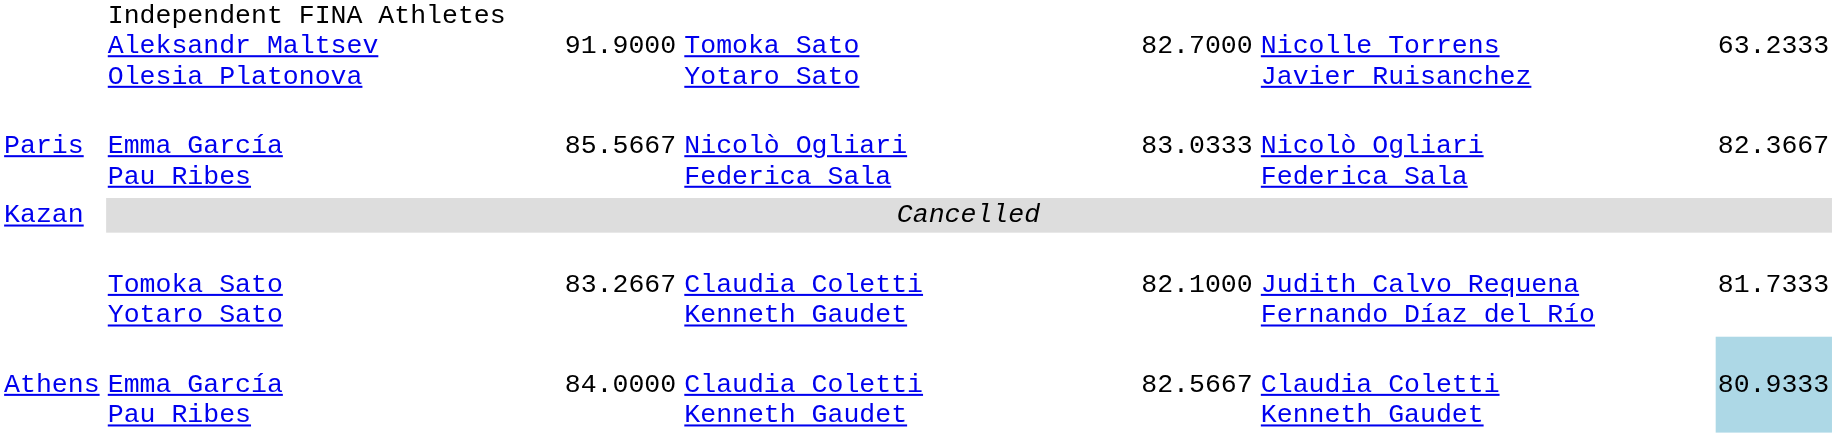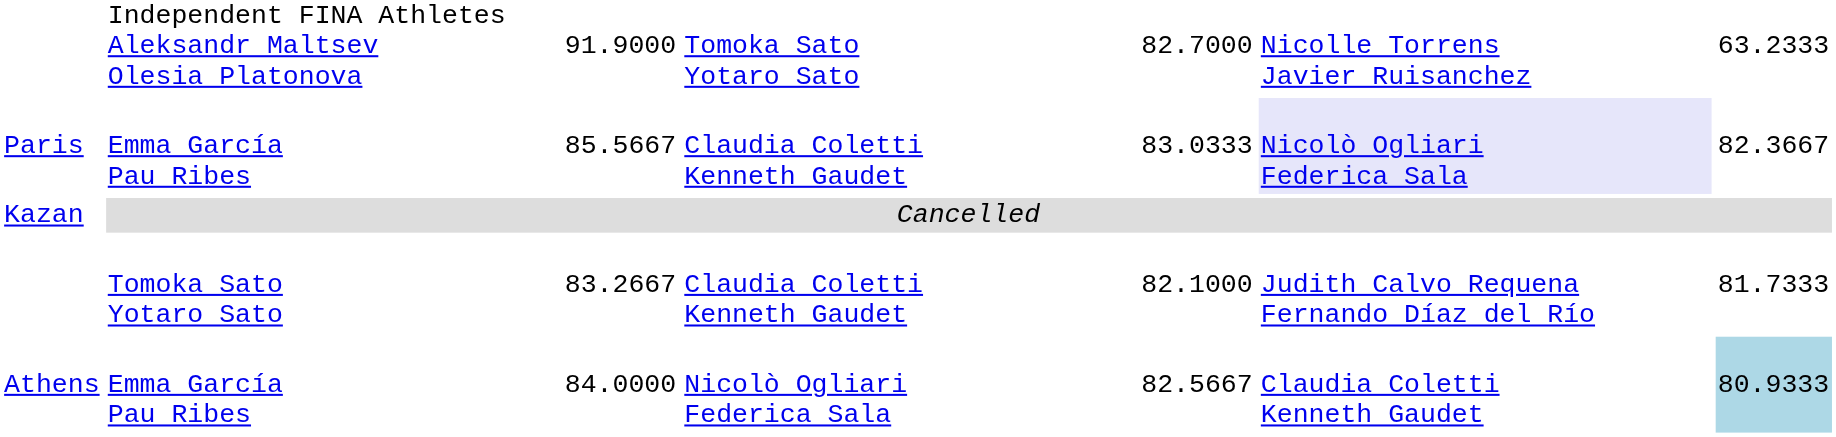Paris | column 4: Nicolò Ogliari Federica Sala -> Claudia Coletti Kenneth Gaudet
Paris | column 6: no background -> lavender background
Athens | column 4: Claudia Coletti Kenneth Gaudet -> Nicolò Ogliari Federica Sala
